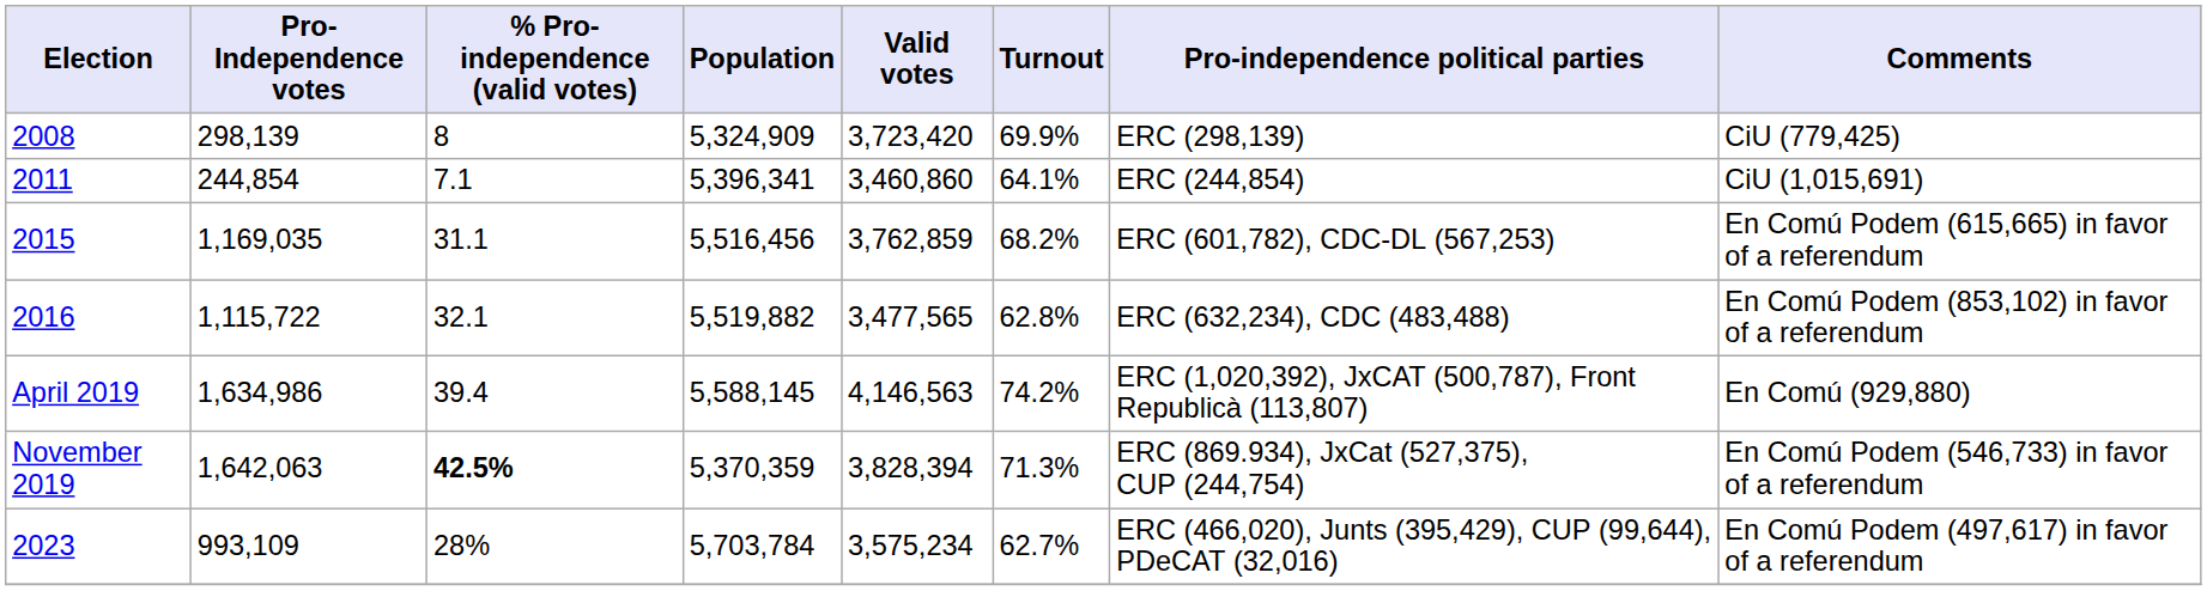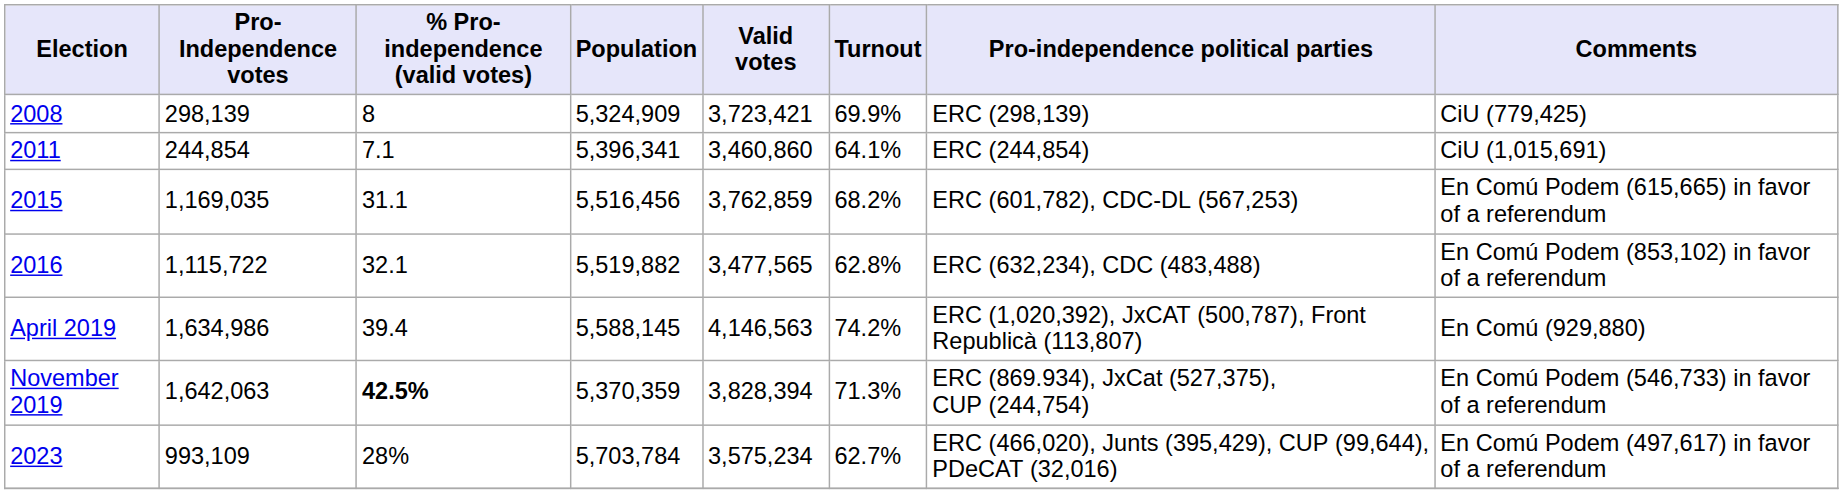2008 | Valid votes: 3,723,420 -> 3,723,421
